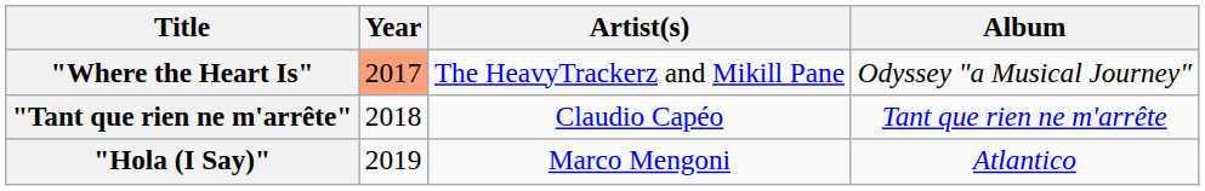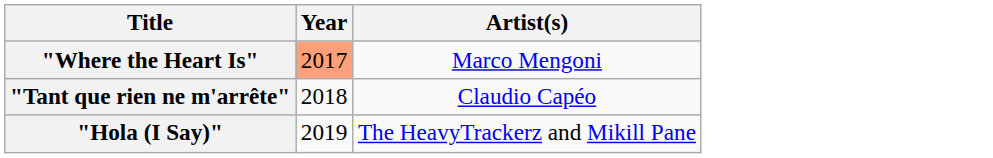- column: Album | Odyssey "a Musical Journey" | Tant que rien ne m'arrête | Atlantico
"Where the Heart Is" | Artist(s): The HeavyTrackerz and Mikill Pane -> Marco Mengoni
"Hola (I Say)" | Artist(s): Marco Mengoni -> The HeavyTrackerz and Mikill Pane
